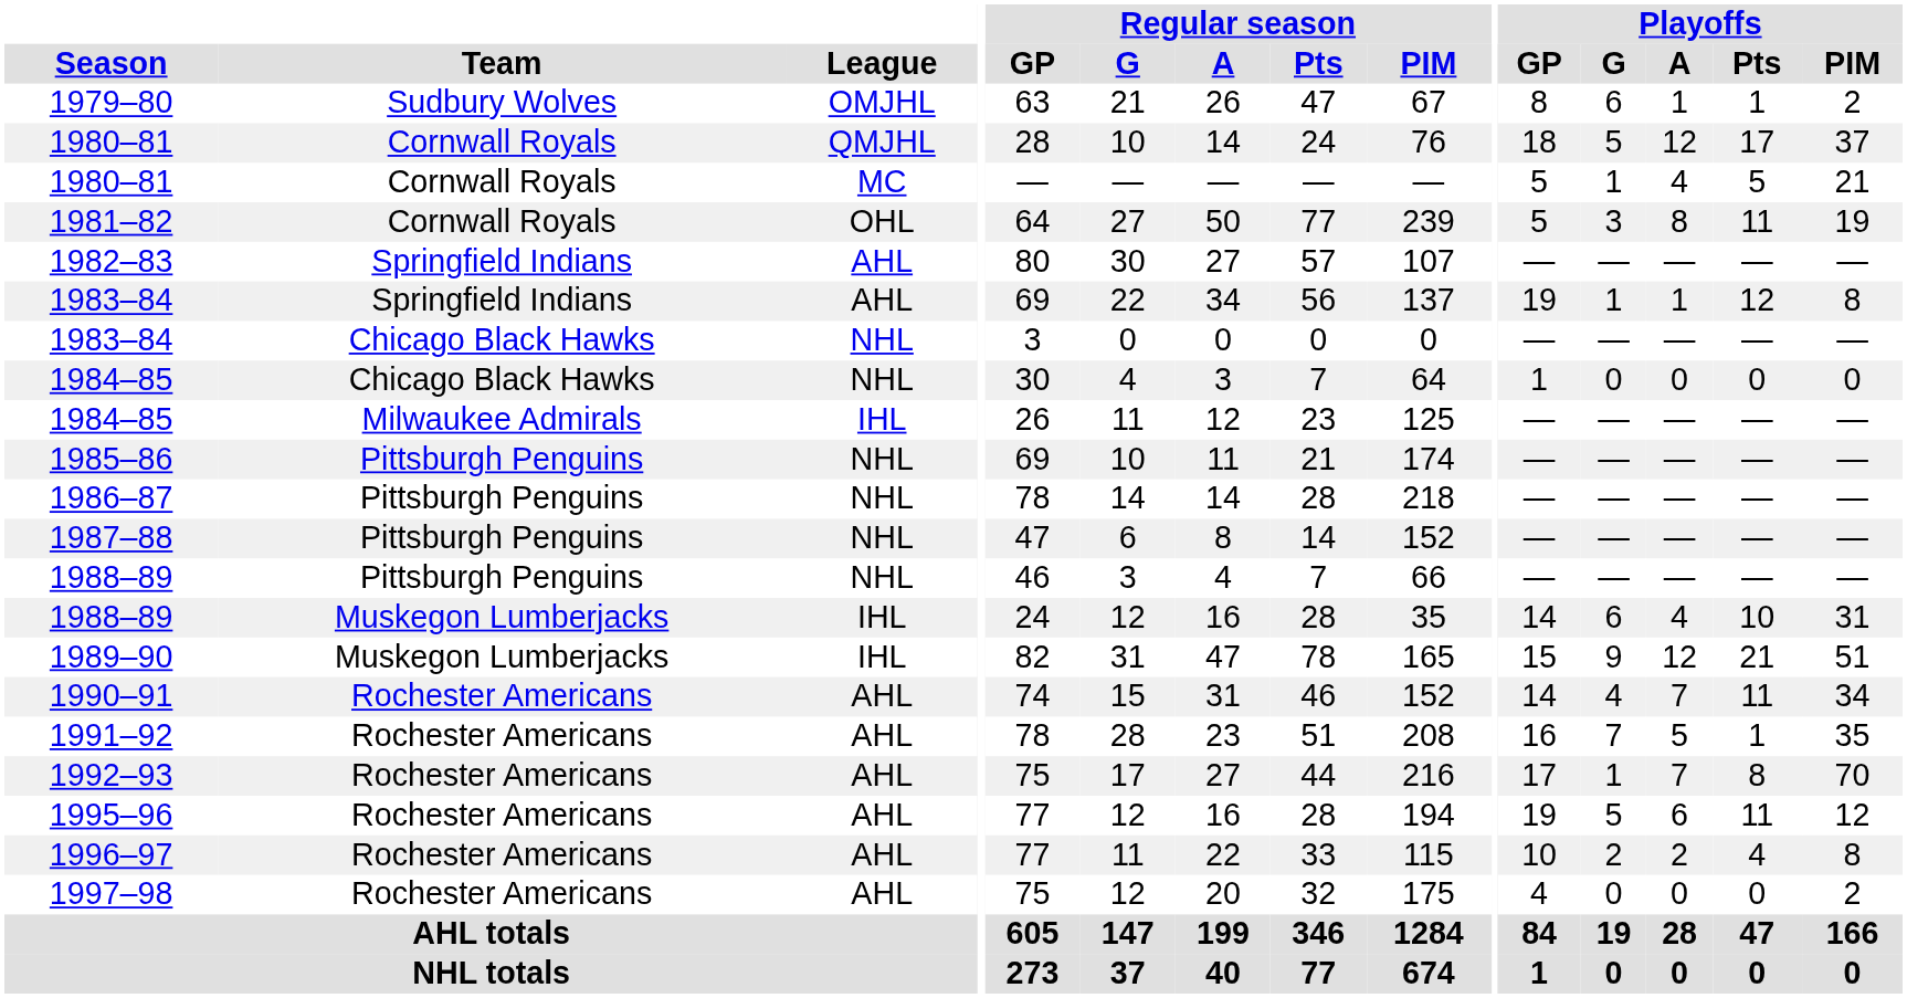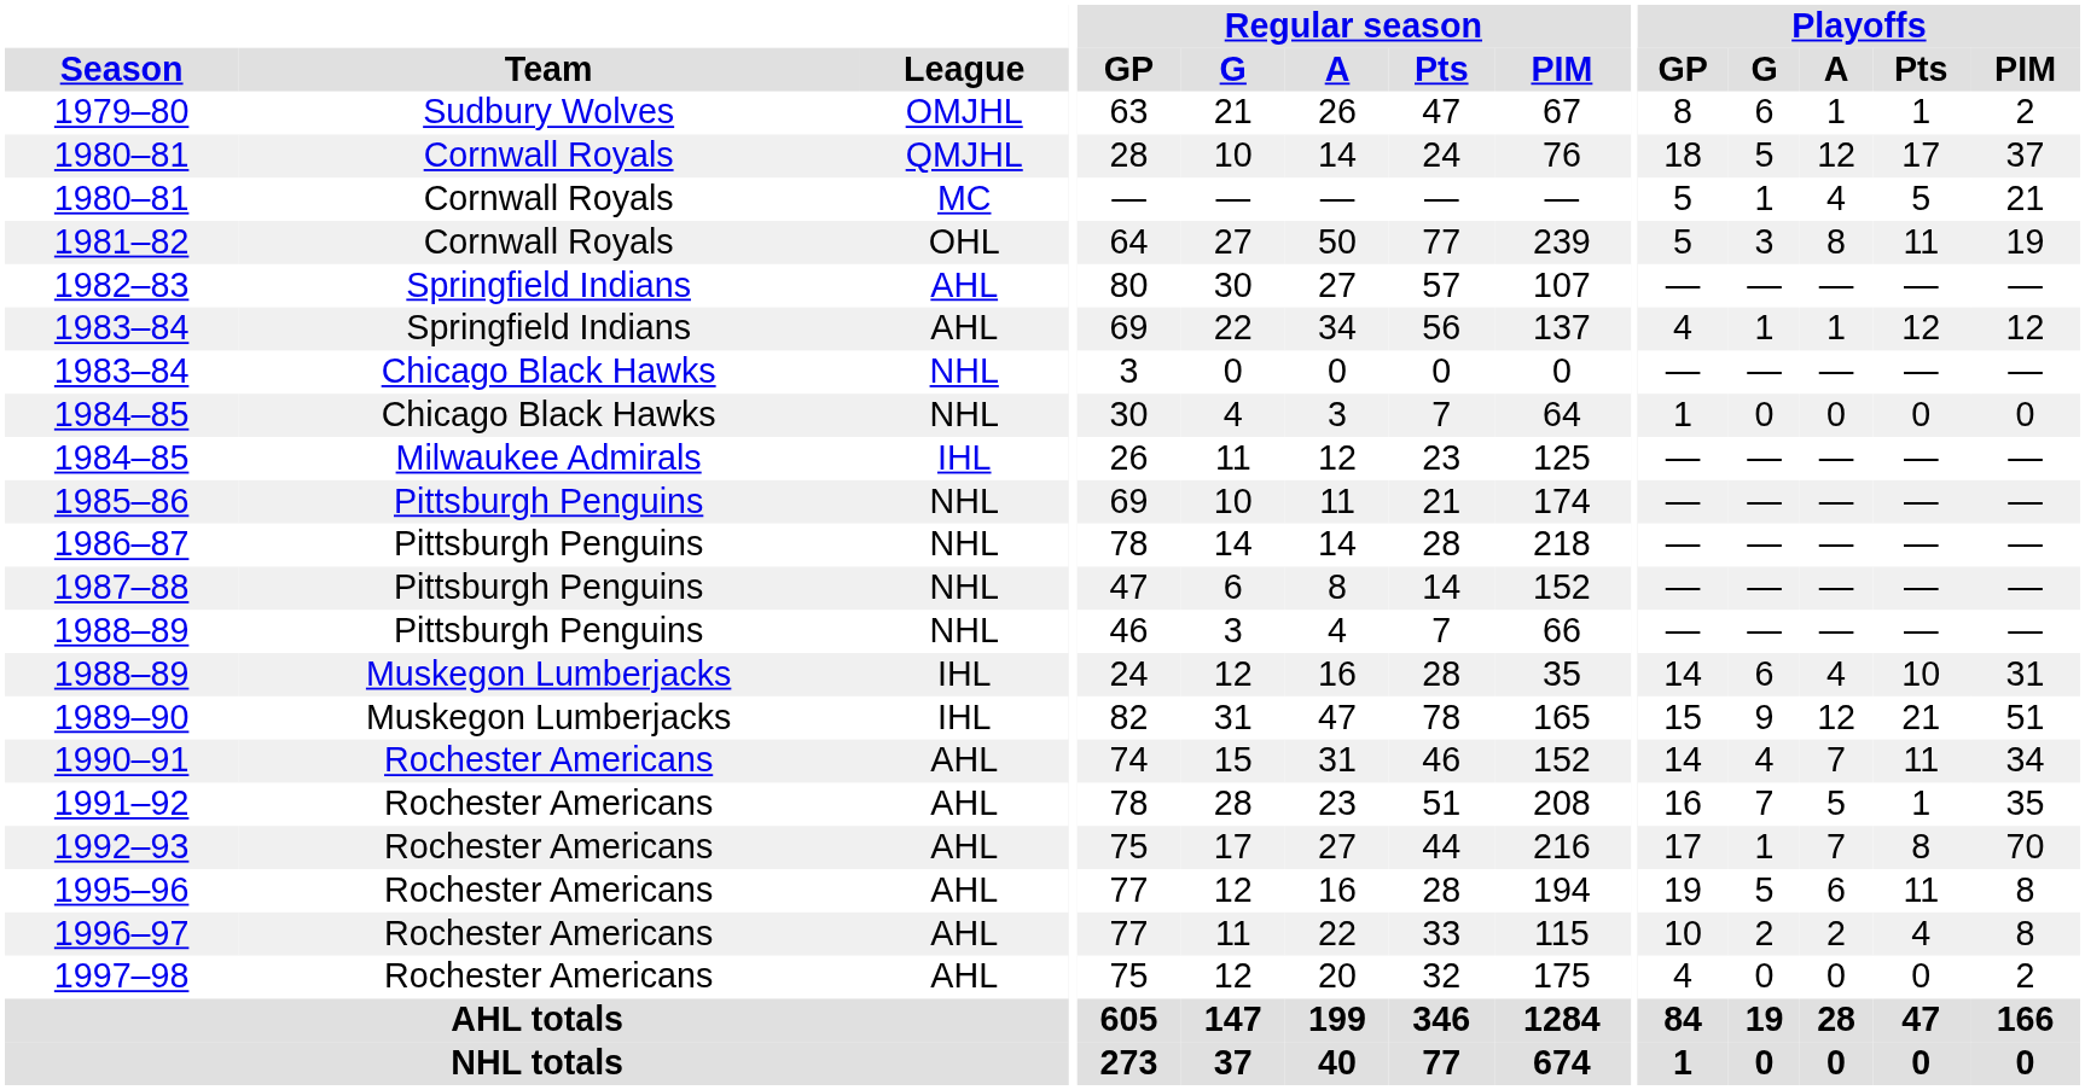1983–84 / AHL | Playoffs / GP: 19 -> 4
1983–84 / AHL | Playoffs / PIM: 8 -> 12
1995–96 | Playoffs / PIM: 12 -> 8
